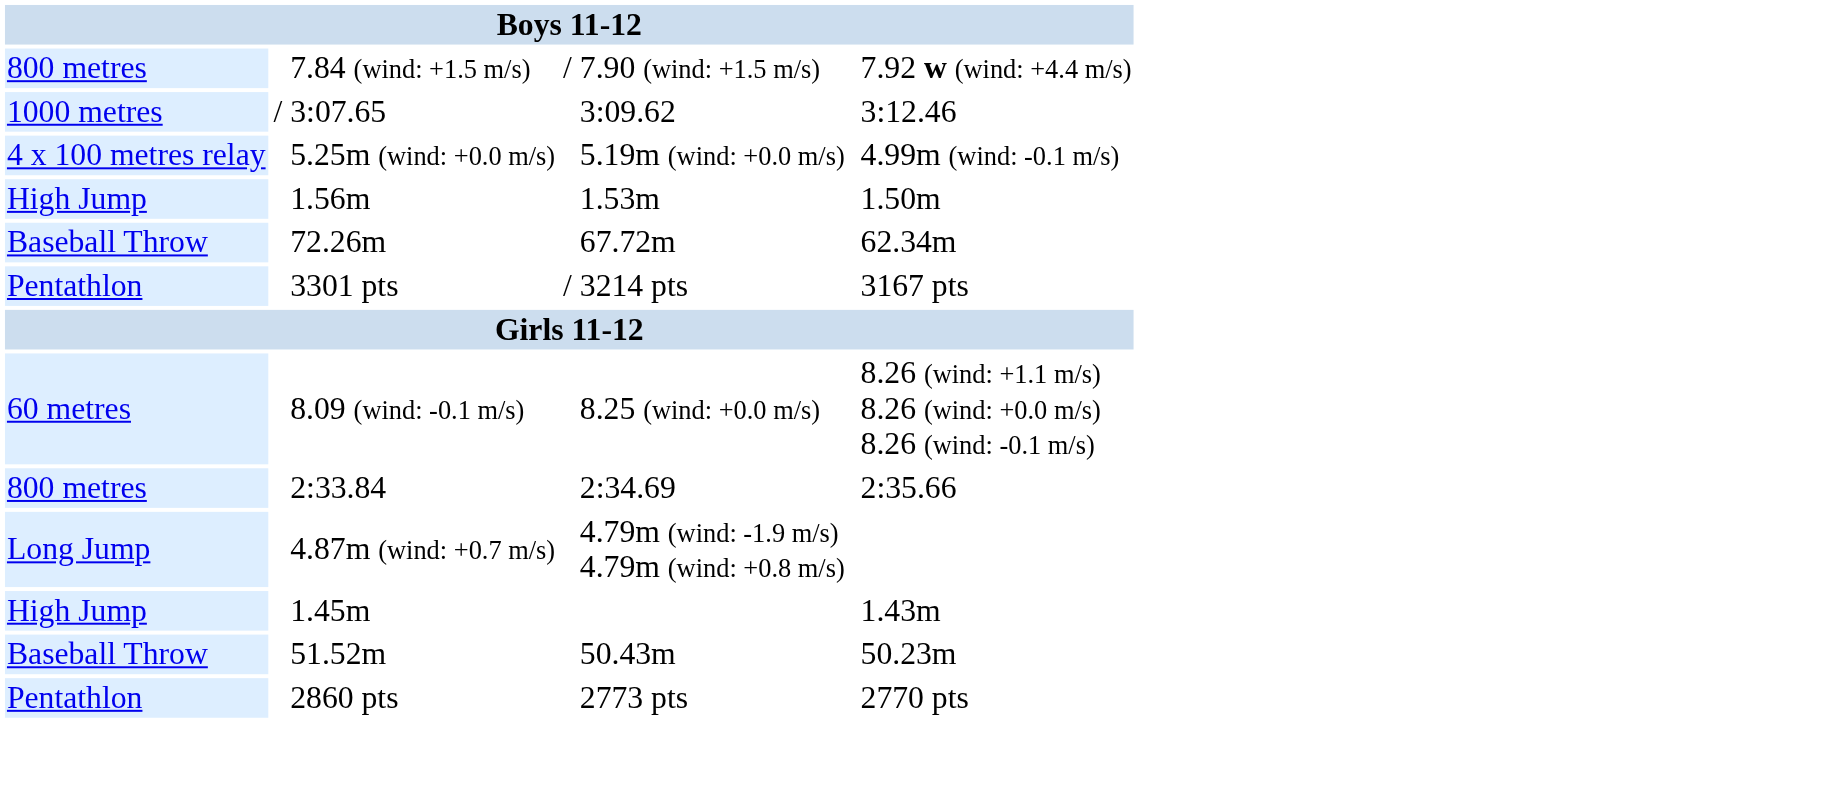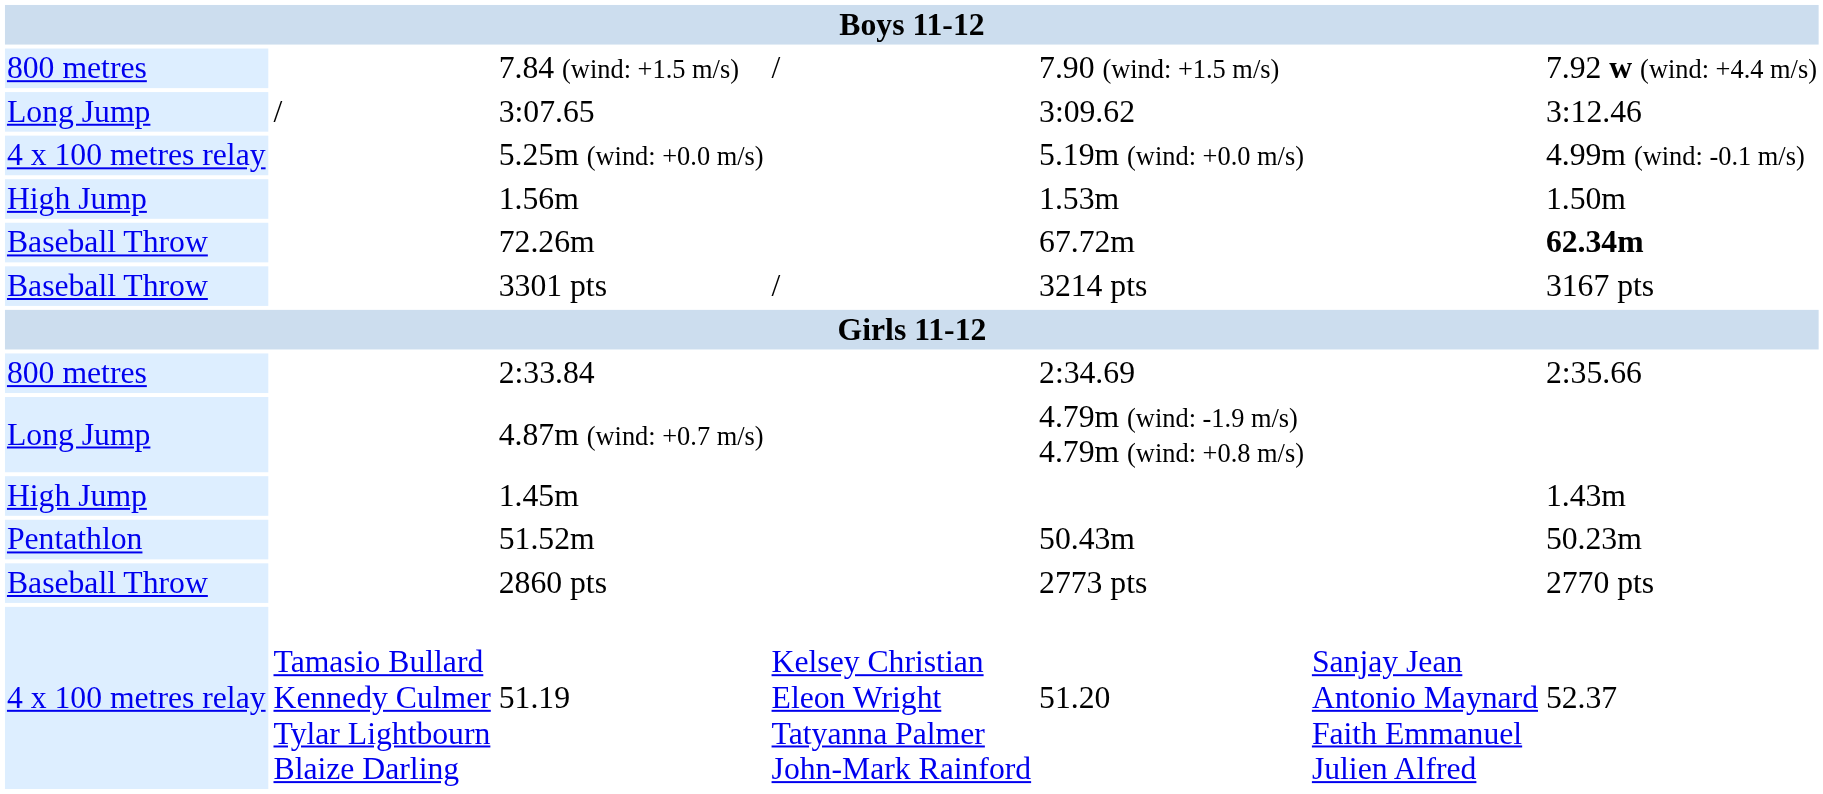3:07.65 | column 1: 1000 metres -> Long Jump
72.26m | column 7: normal -> bold
3301 pts | column 1: Pentathlon -> Baseball Throw
- row: 60 metres | 8.09 (wind: -0.1 m/s) | 8.25 (wind: +0.0 m/s) | 8.26 (wind: +1.1 m/s) 8.26 (wind: +0.0 m/s) 8.26 (wind: -0.1 m/s)
51.52m | column 1: Baseball Throw -> Pentathlon
2860 pts | column 1: Pentathlon -> Baseball Throw
+ row: 4 x 100 metres relay | Tamasio Bullard Kennedy Culmer Tylar Lightbourn Blaize Darling | 51.19 | Kelsey Christian Eleon Wright Tatyanna Palmer John-Mark Rainford | 51.20 | Sanjay Jean Antonio Maynard Faith Emmanuel Julien Alfred | 52.37
